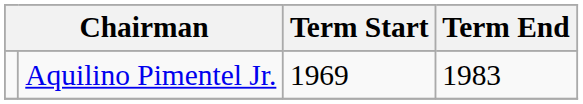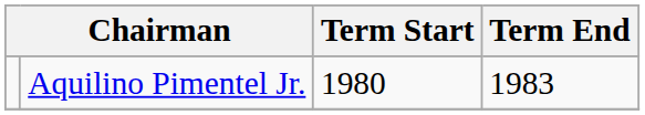Aquilino Pimentel Jr. | Term Start: 1969 -> 1980
